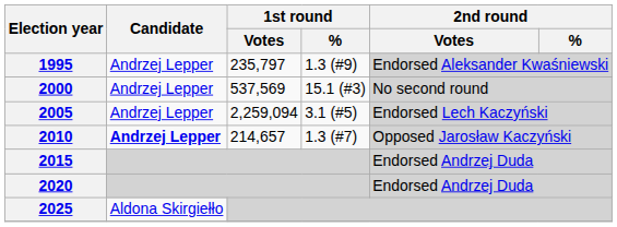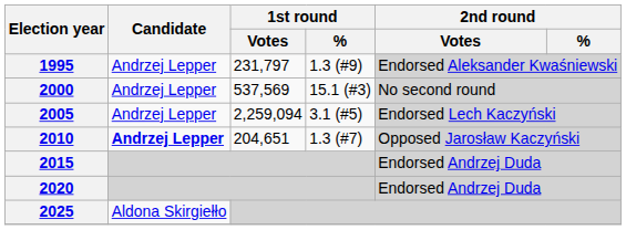1995 | 1st round / Votes: 235,797 -> 231,797
2010 | 1st round / Votes: 214,657 -> 204,651
